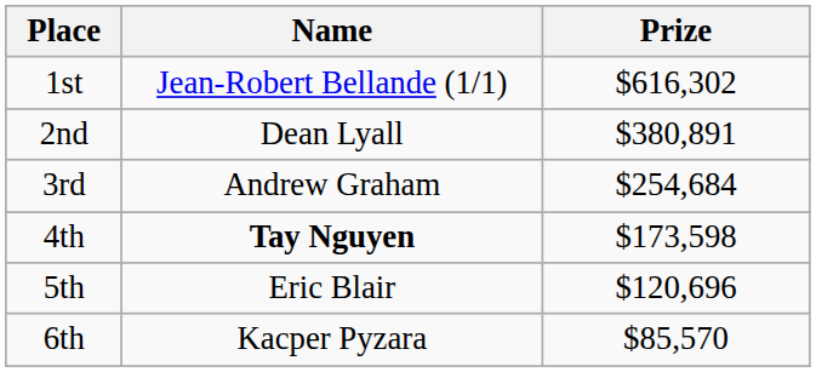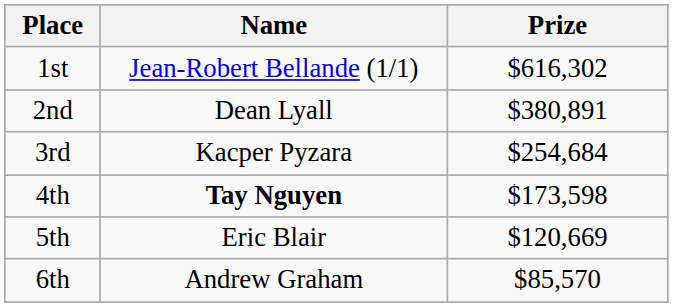3rd | Name: Andrew Graham -> Kacper Pyzara
5th | Prize: $120,696 -> $120,669
6th | Name: Kacper Pyzara -> Andrew Graham
